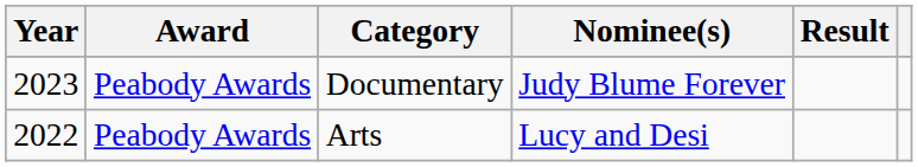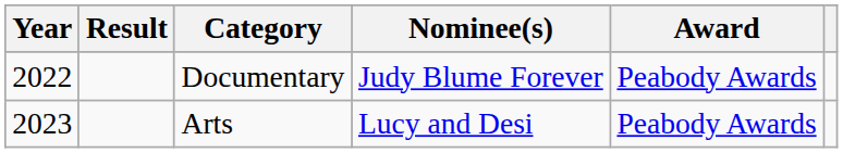columns swapped: Award <-> Result
Documentary | Year: 2023 -> 2022
Arts | Year: 2022 -> 2023
